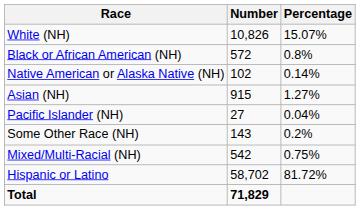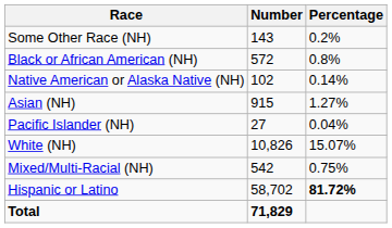rows swapped: White (NH) <-> Some Other Race (NH)
Hispanic or Latino | Percentage: normal -> bold
